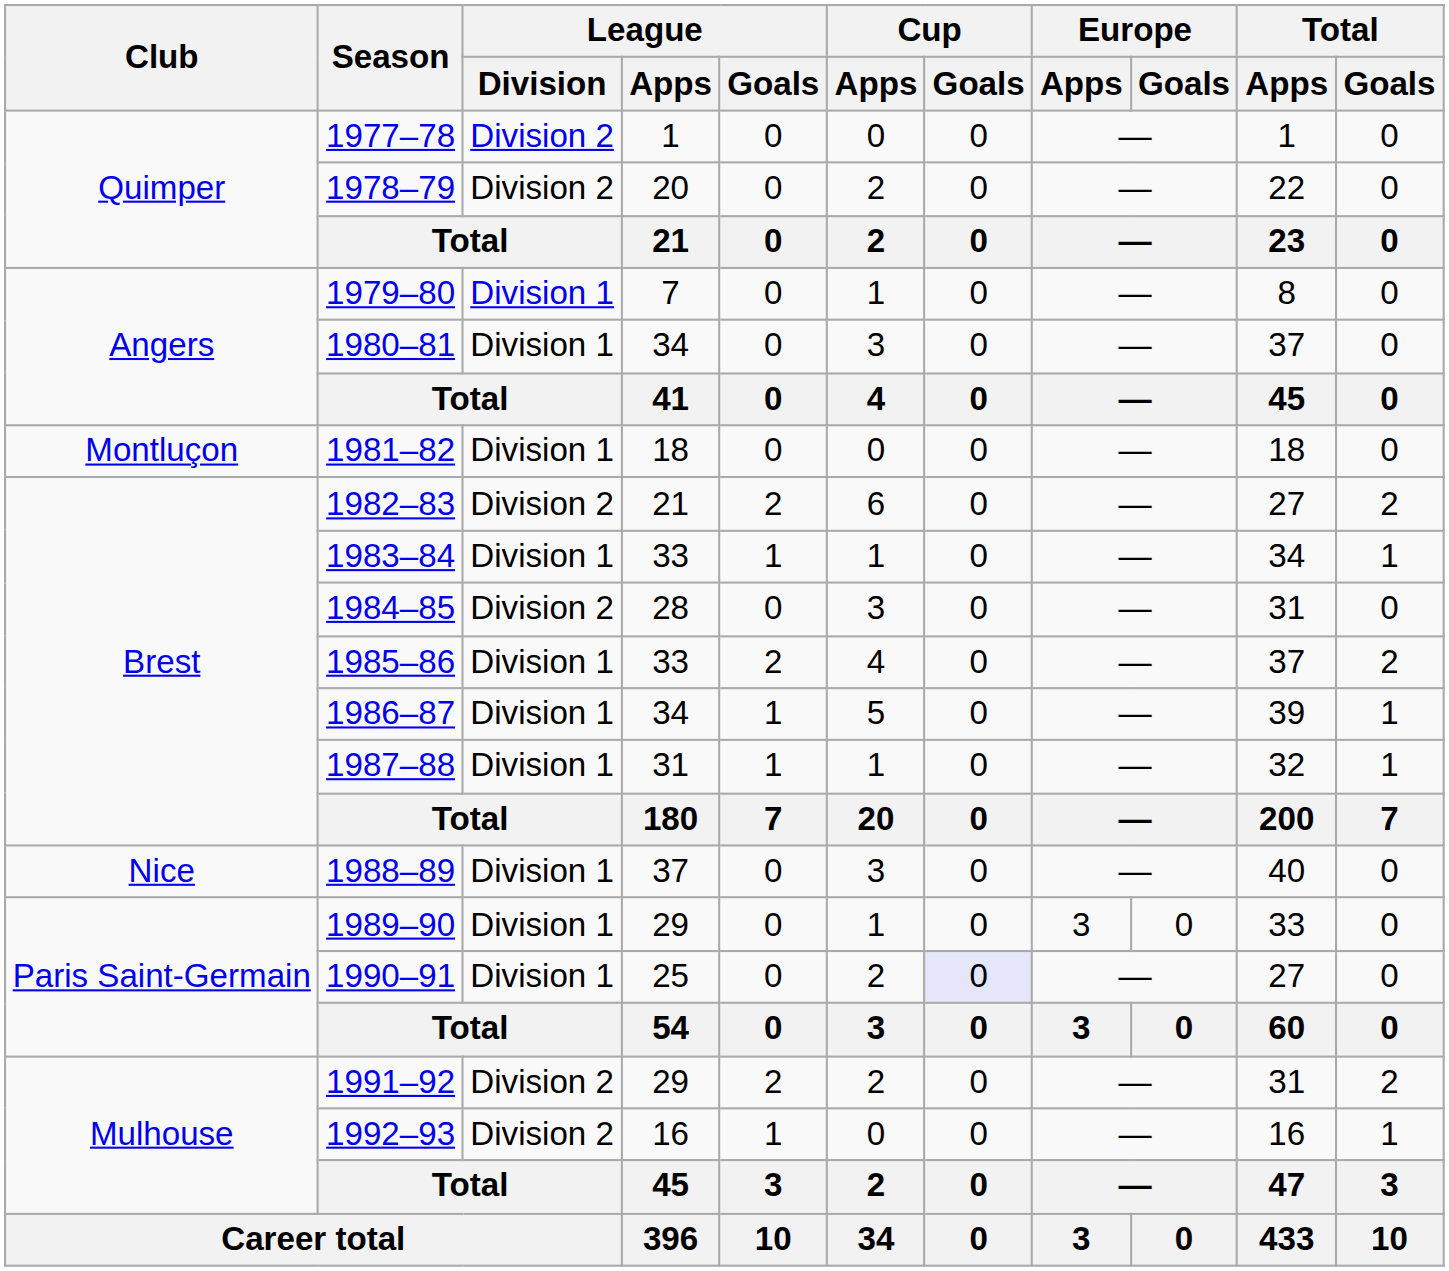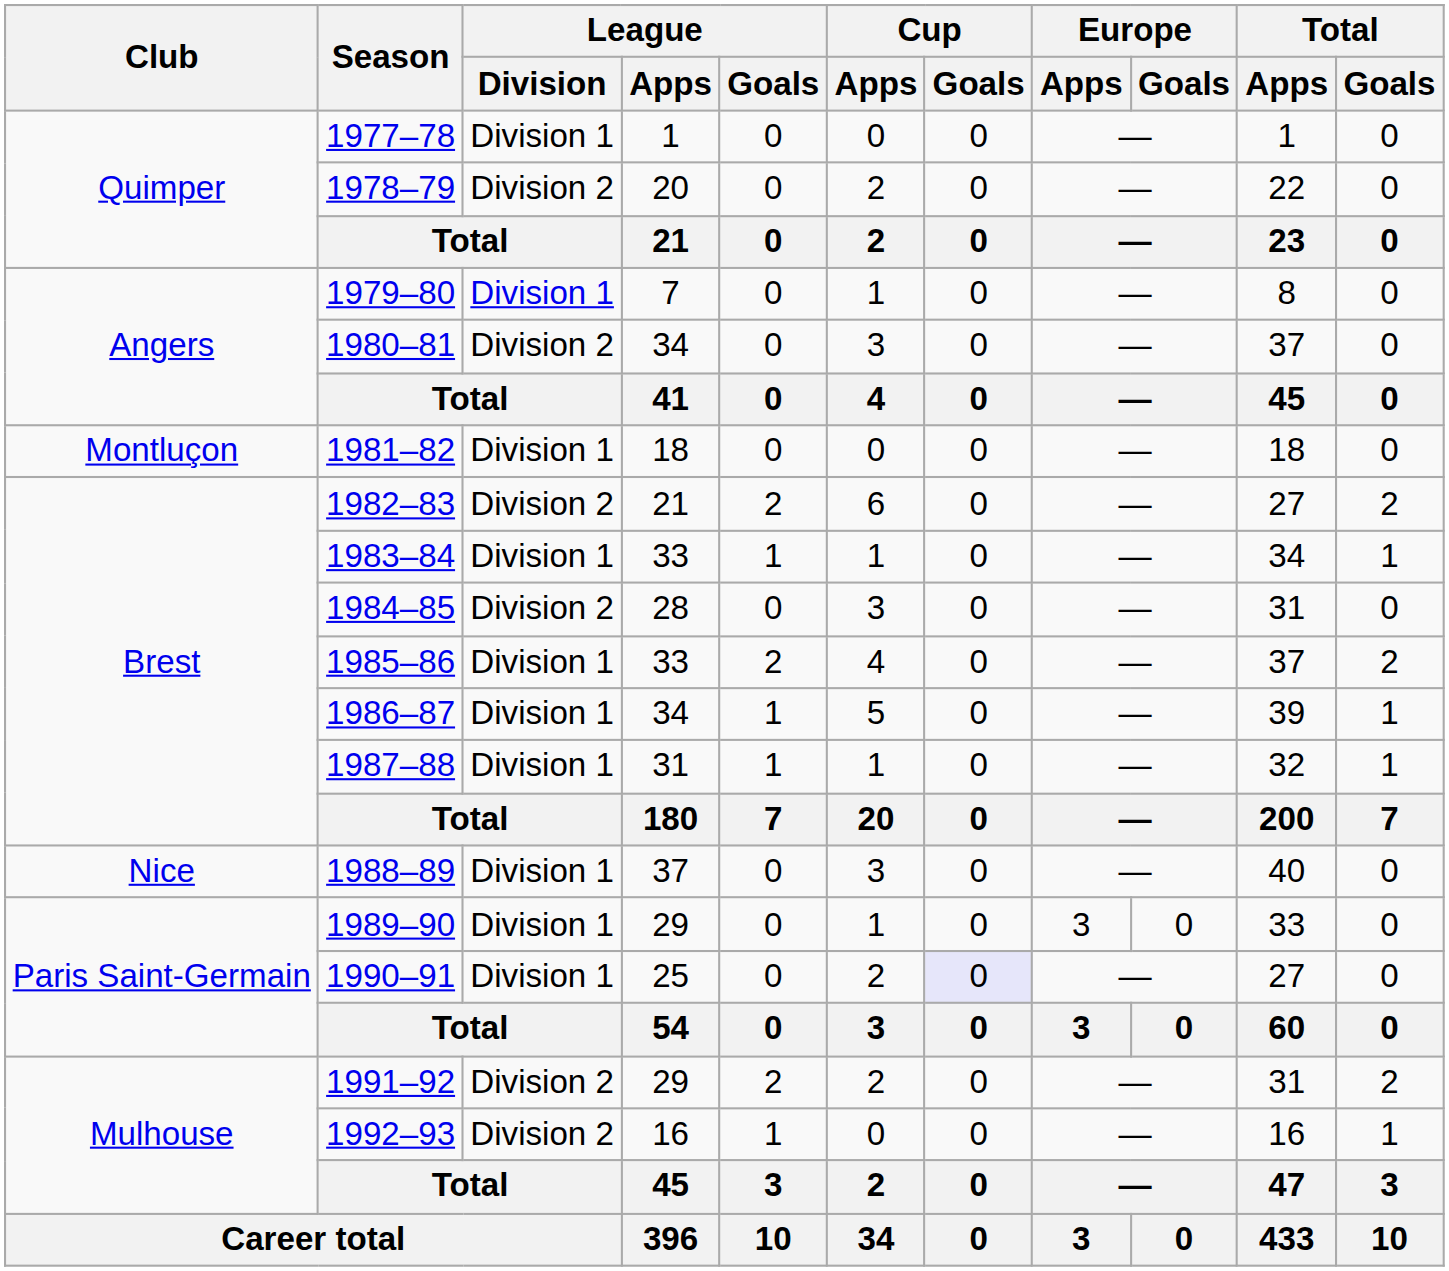1977–78 | League / Division: Division 2 -> Division 1
1980–81 | League / Division: Division 1 -> Division 2
